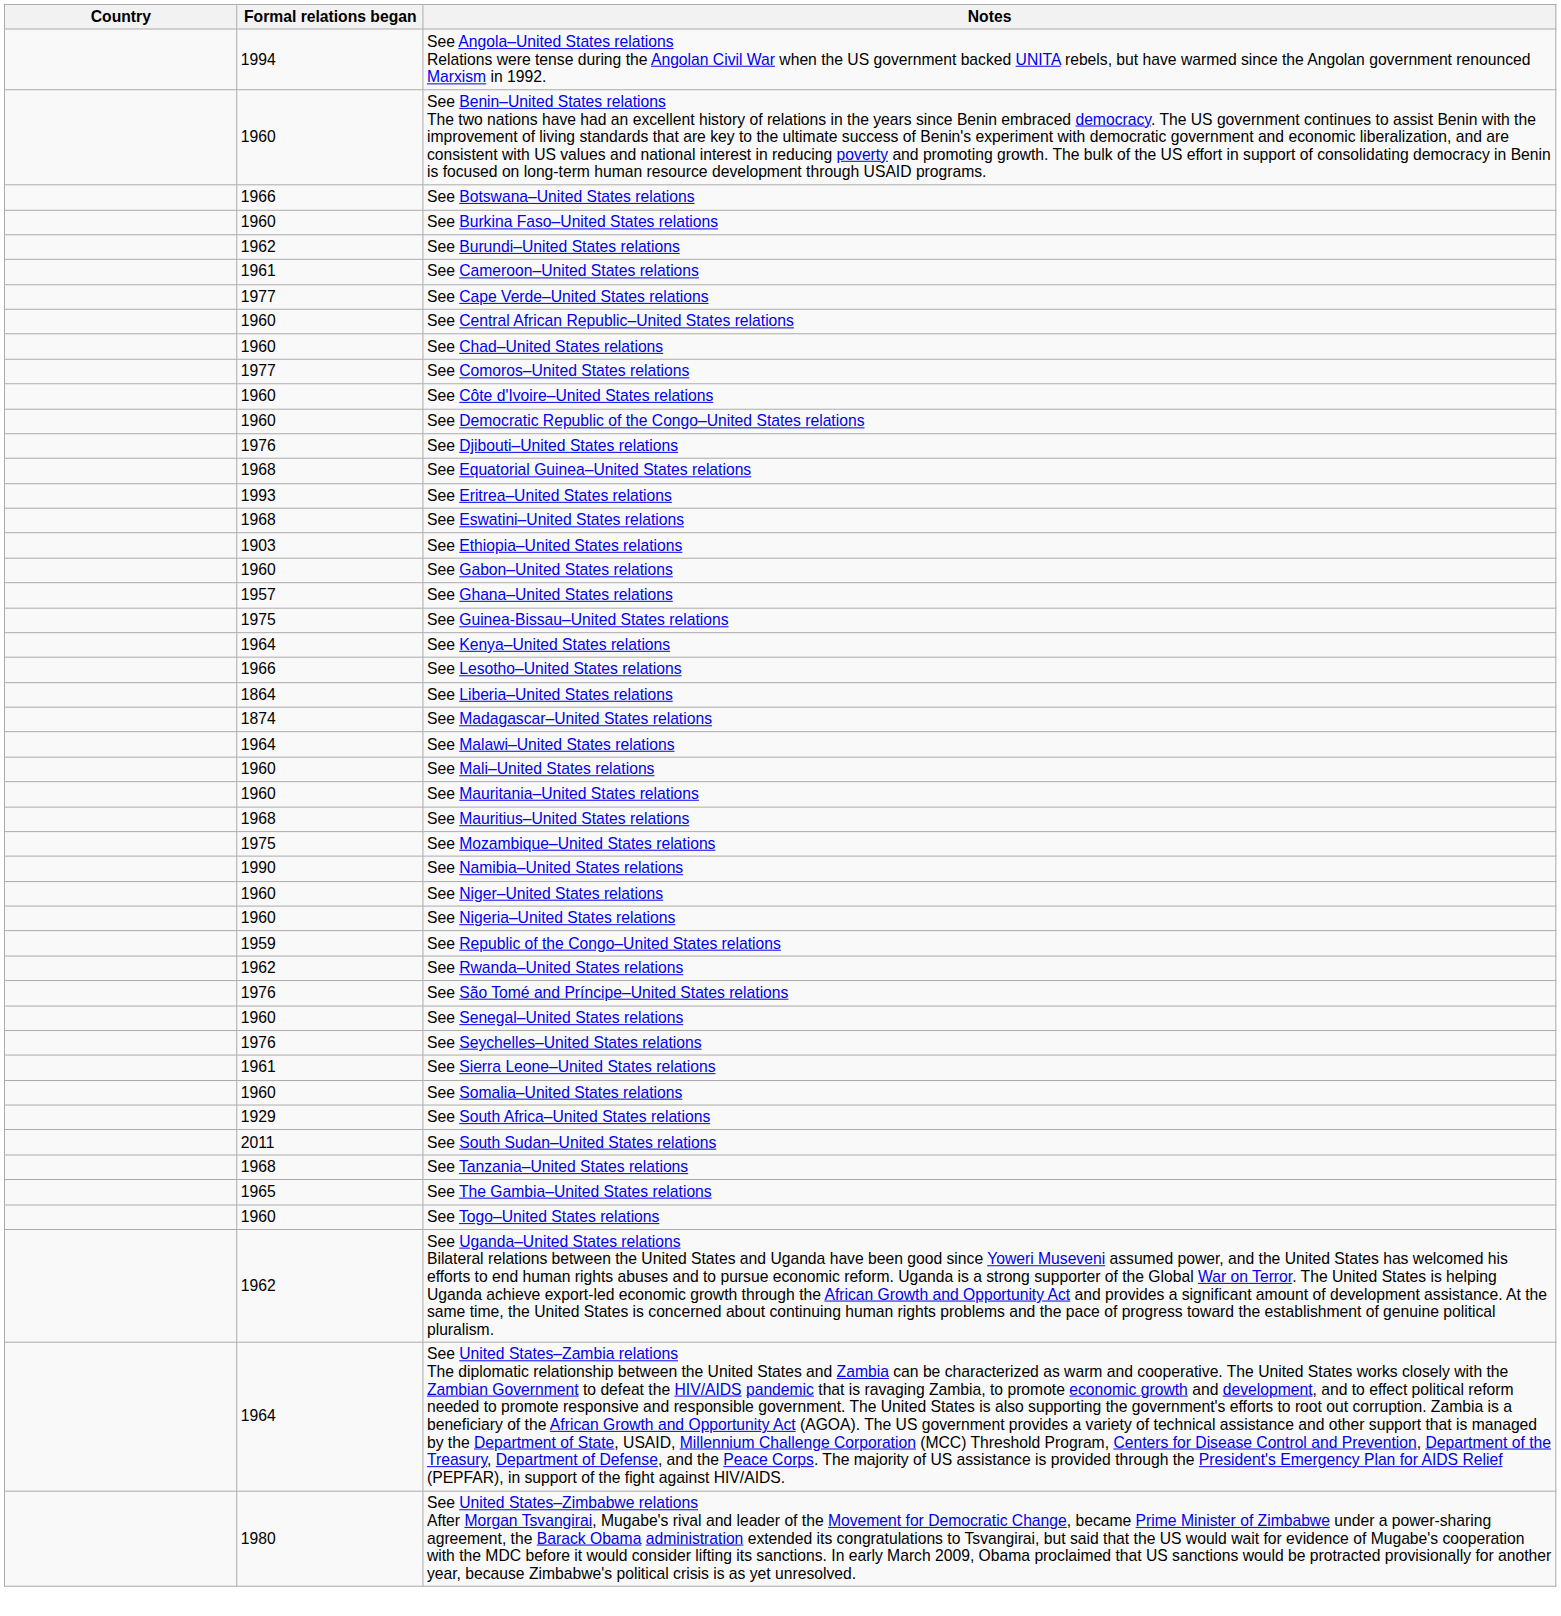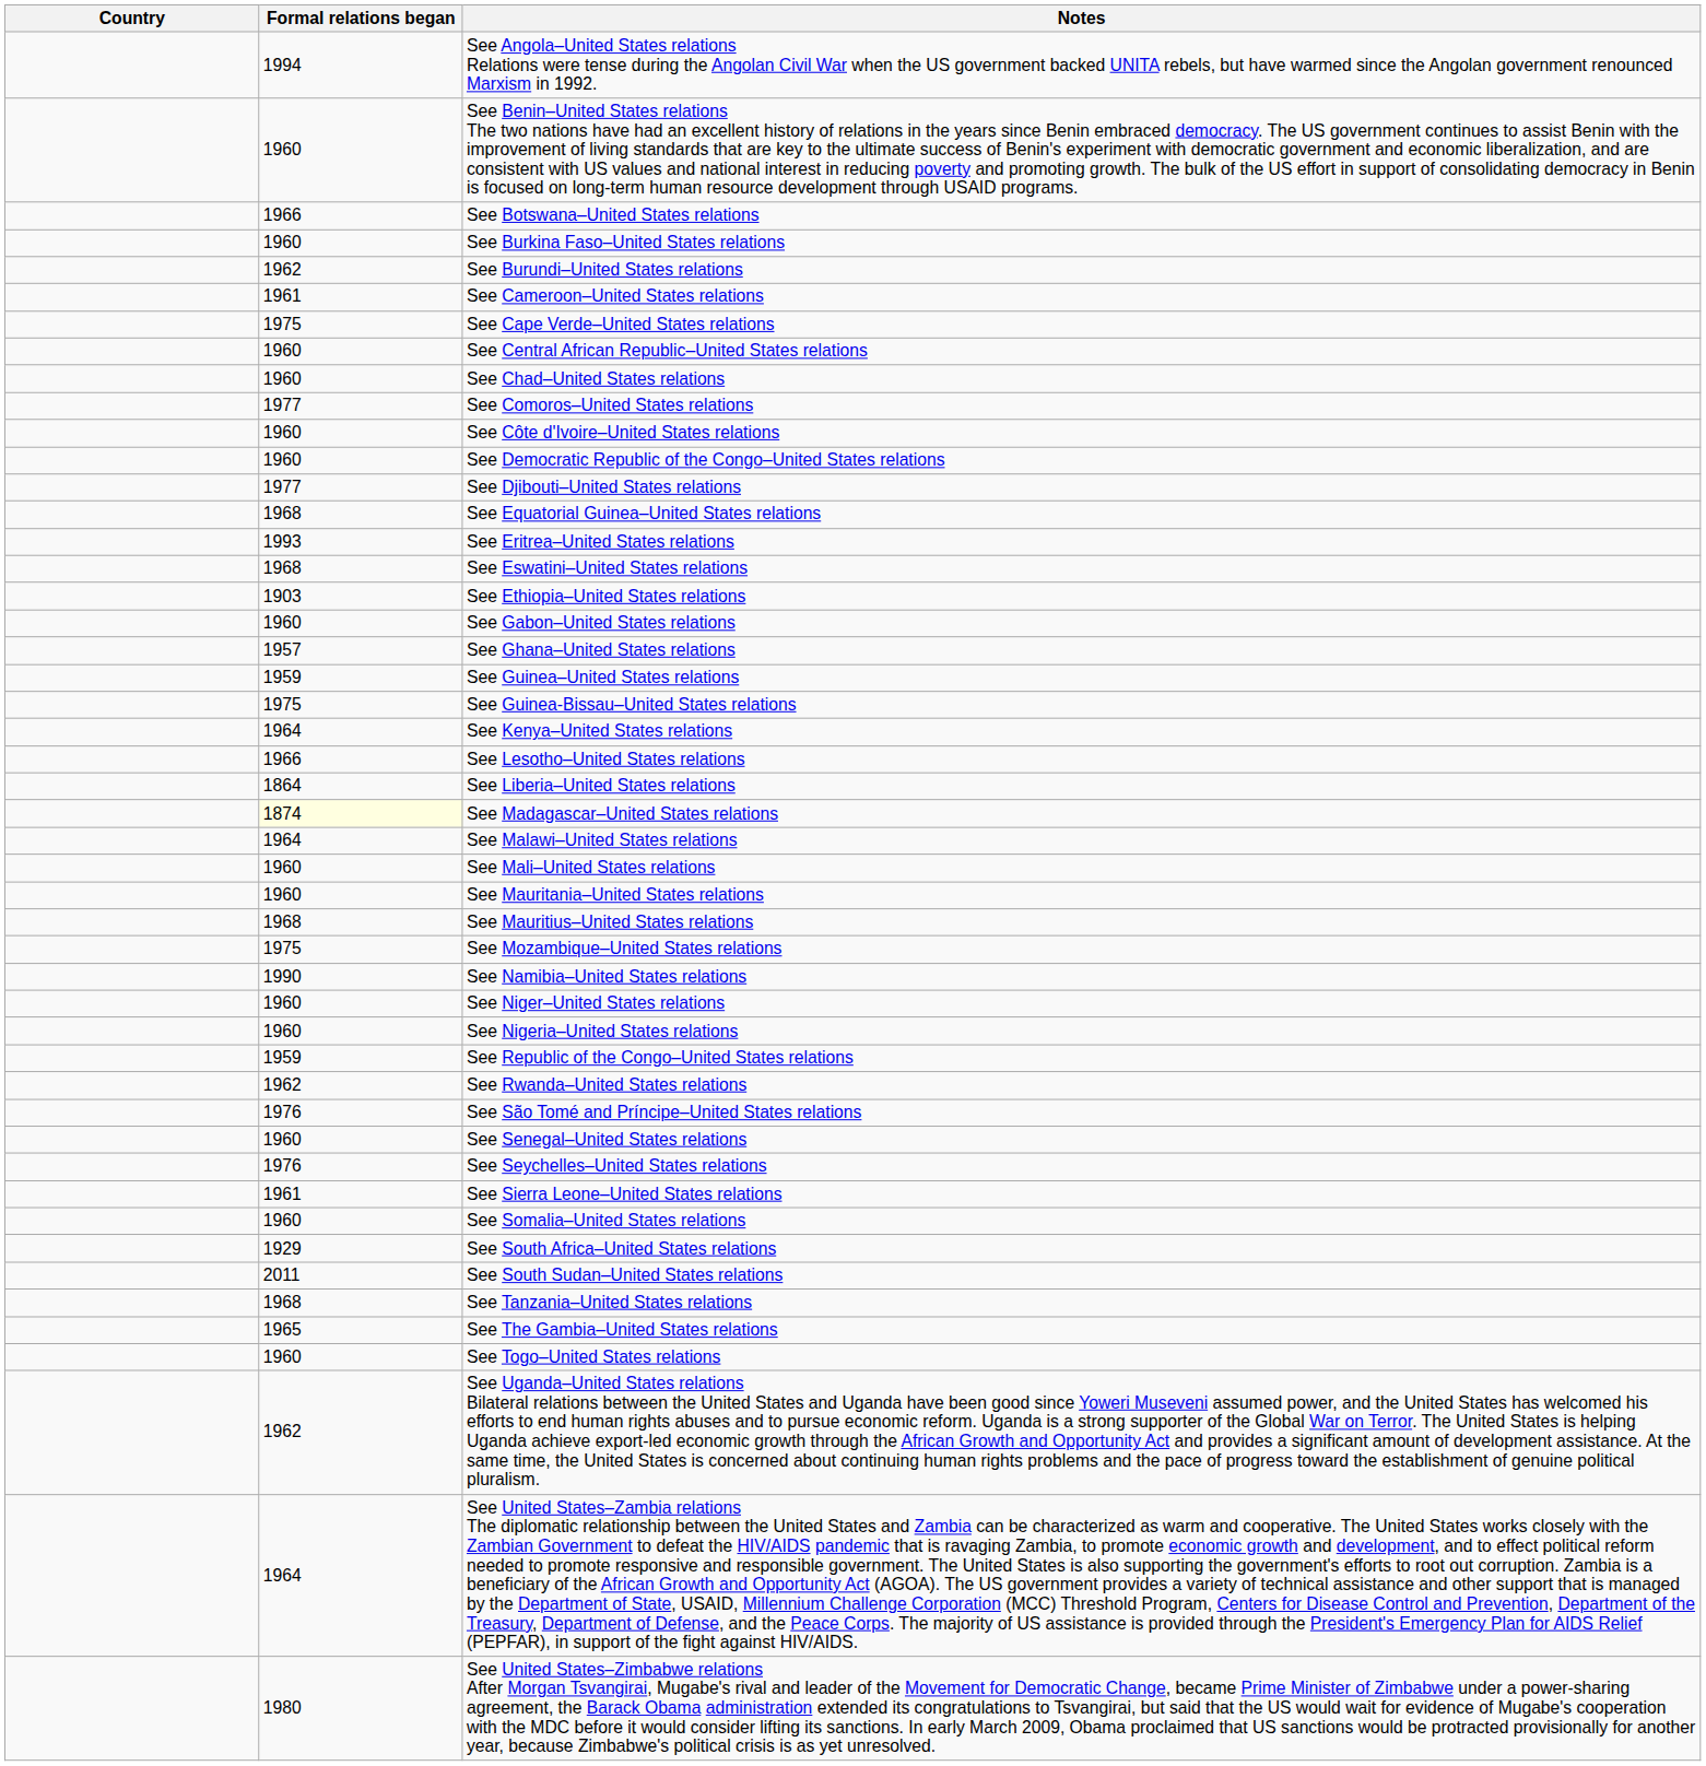See Cape Verde–United States relations | Formal relations began: 1977 -> 1975
See Djibouti–United States relations | Formal relations began: 1976 -> 1977
+ row: 1959 | See Guinea–United States relations
See Madagascar–United States relations | Formal relations began: no background -> lightyellow background
